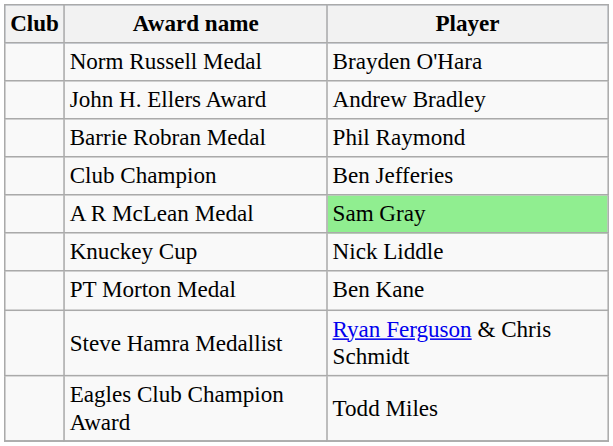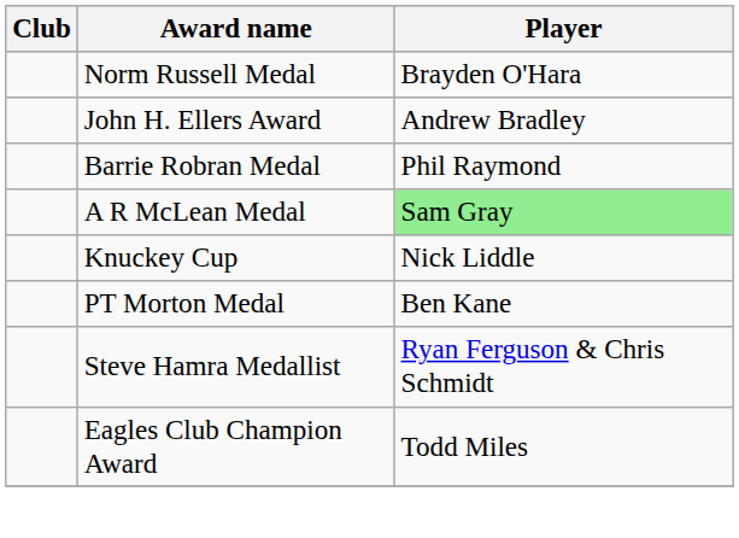- row: Club Champion | Ben Jefferies
